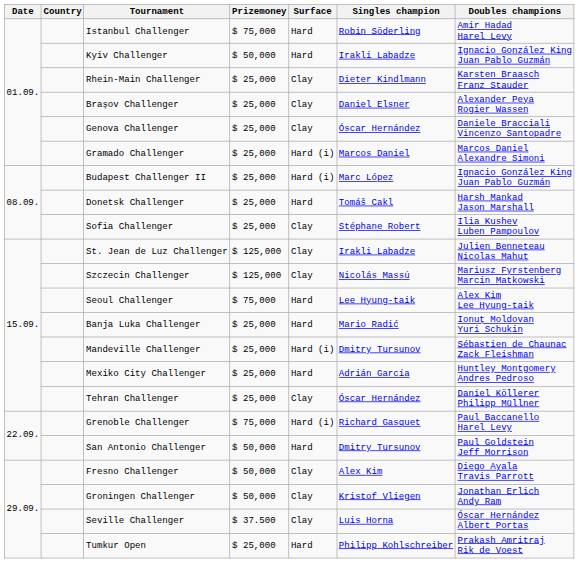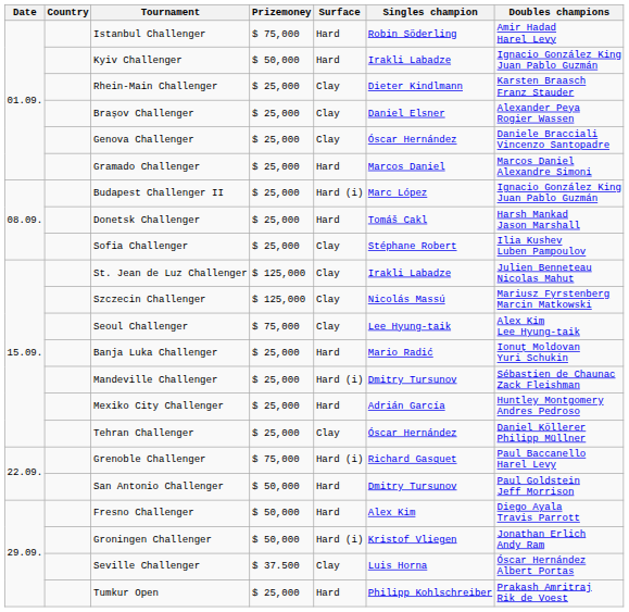Gramado Challenger | Surface: Hard (i) -> Hard
Seoul Challenger | Surface: Hard -> Clay
Fresno Challenger | Surface: Clay -> Hard
Groningen Challenger | Surface: Clay -> Hard (i)
